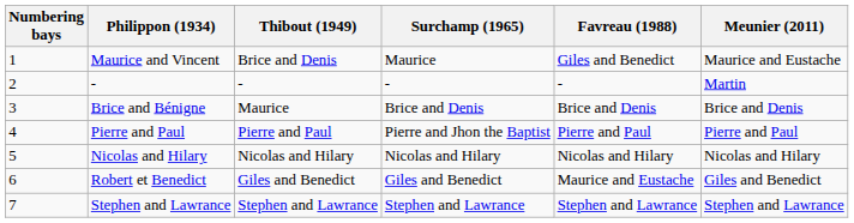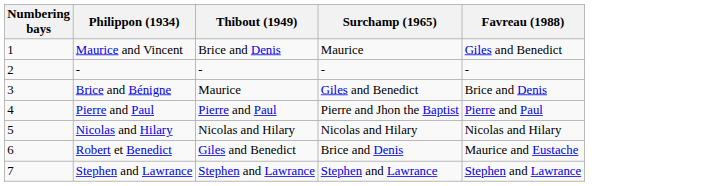- column: Meunier (2011) | Maurice and Eustache | Martin | Brice and Denis | Pierre and Paul | Nicolas and Hilary | Giles and Benedict | Stephen and Lawrance
Brice and Bénigne | Surchamp (1965): Brice and Denis -> Giles and Benedict
Robert et Benedict | Surchamp (1965): Giles and Benedict -> Brice and Denis
